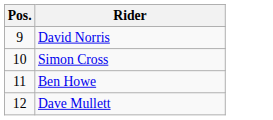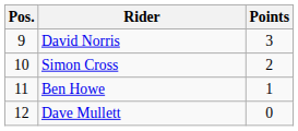+ column: Points | 3 | 2 | 1 | 0
